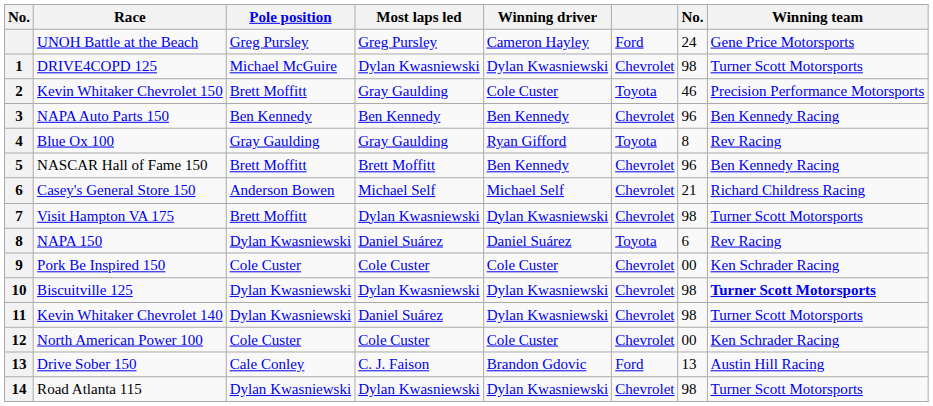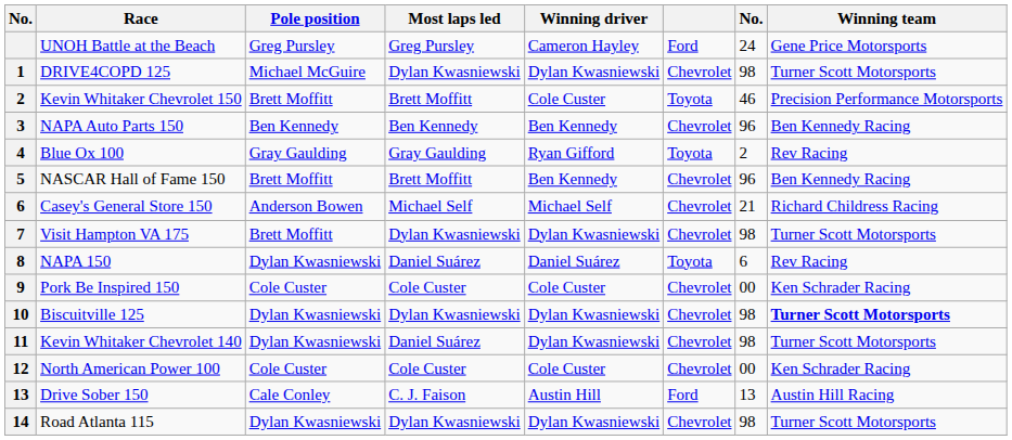Kevin Whitaker Chevrolet 150 | Most laps led: Gray Gaulding -> Brett Moffitt
Blue Ox 100 | column 7: 8 -> 2
Drive Sober 150 | Winning driver: Brandon Gdovic -> Austin Hill
